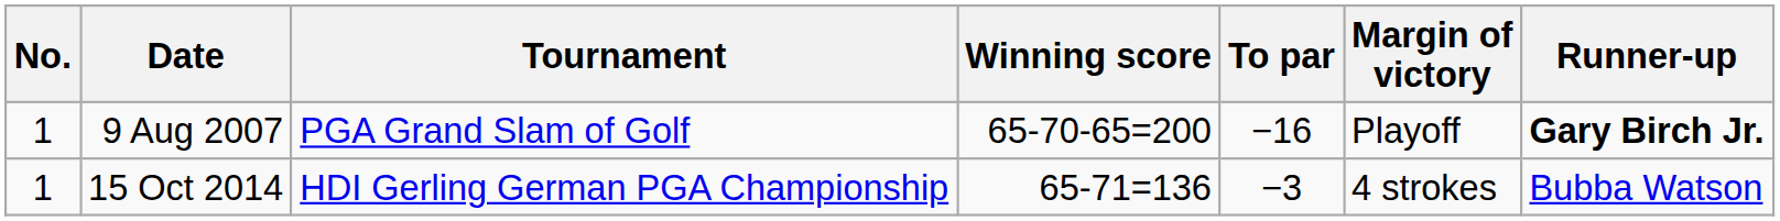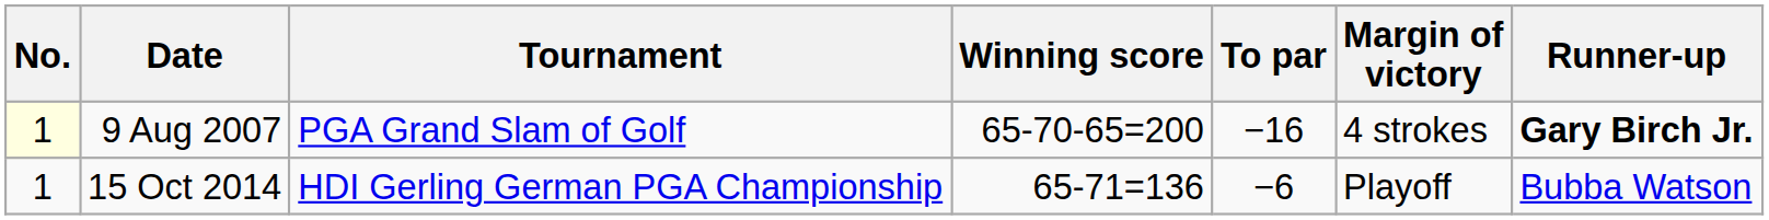9 Aug 2007 | No.: no background -> lightyellow background
9 Aug 2007 | Margin of victory: Playoff -> 4 strokes
15 Oct 2014 | To par: −3 -> −6
15 Oct 2014 | Margin of victory: 4 strokes -> Playoff
